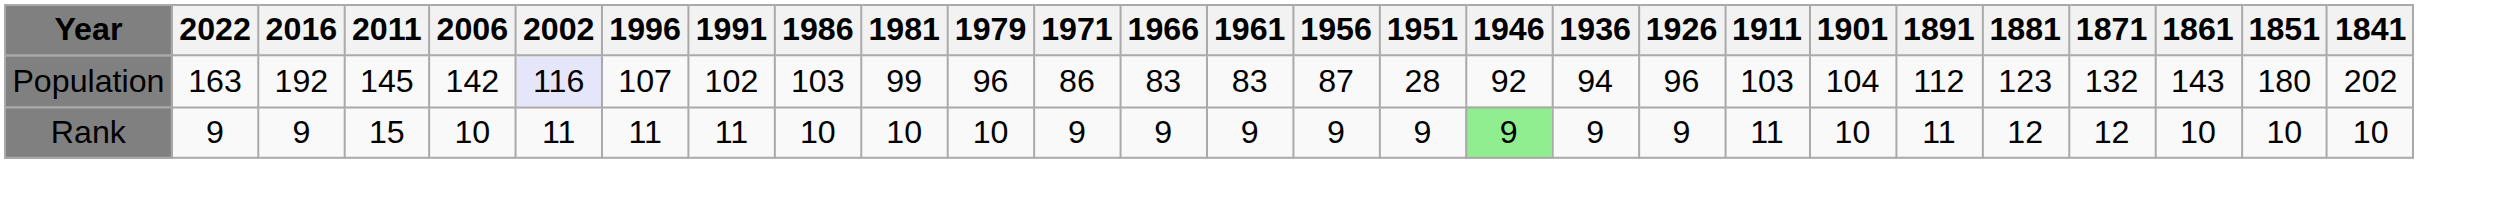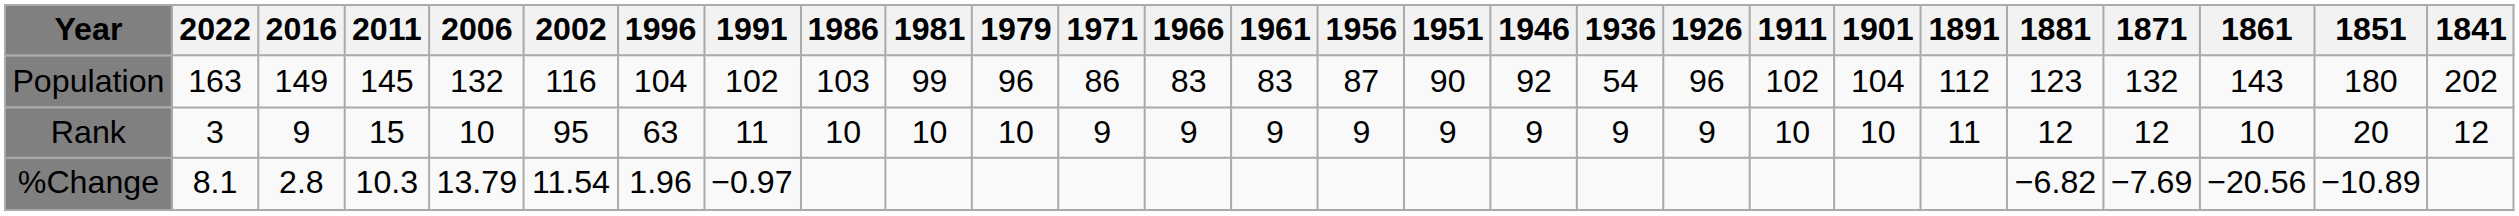Population | 2016: 192 -> 149
Population | 2006: 142 -> 132
Population | 2002: lavender background -> no background
Population | 1996: 107 -> 104
Population | 1951: 28 -> 90
Population | 1936: 94 -> 54
Population | 1911: 103 -> 102
Rank | 2022: 9 -> 3
Rank | 2002: 11 -> 95
Rank | 1996: 11 -> 63
Rank | 1946: lightgreen background -> no background
Rank | 1911: 11 -> 10
Rank | 1851: 10 -> 20
Rank | 1841: 10 -> 12
+ row: %Change | 8.1 | 2.8 | 10.3 | 13.79 | 11.54 | 1.96 | −0.97 | −6.82 | −7.69 | −20.56 | −10.89
